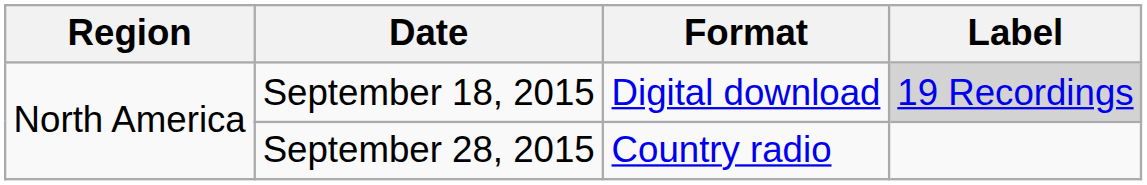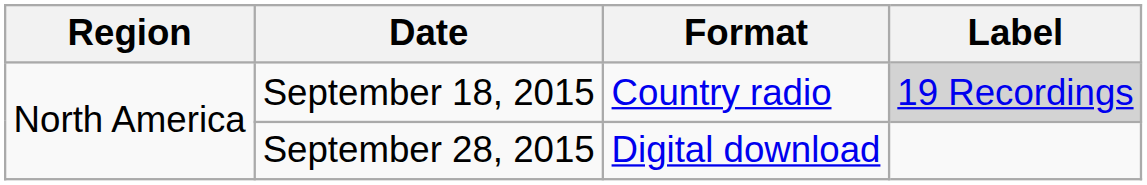September 18, 2015 | Format: Digital download -> Country radio
September 28, 2015 | Format: Country radio -> Digital download
